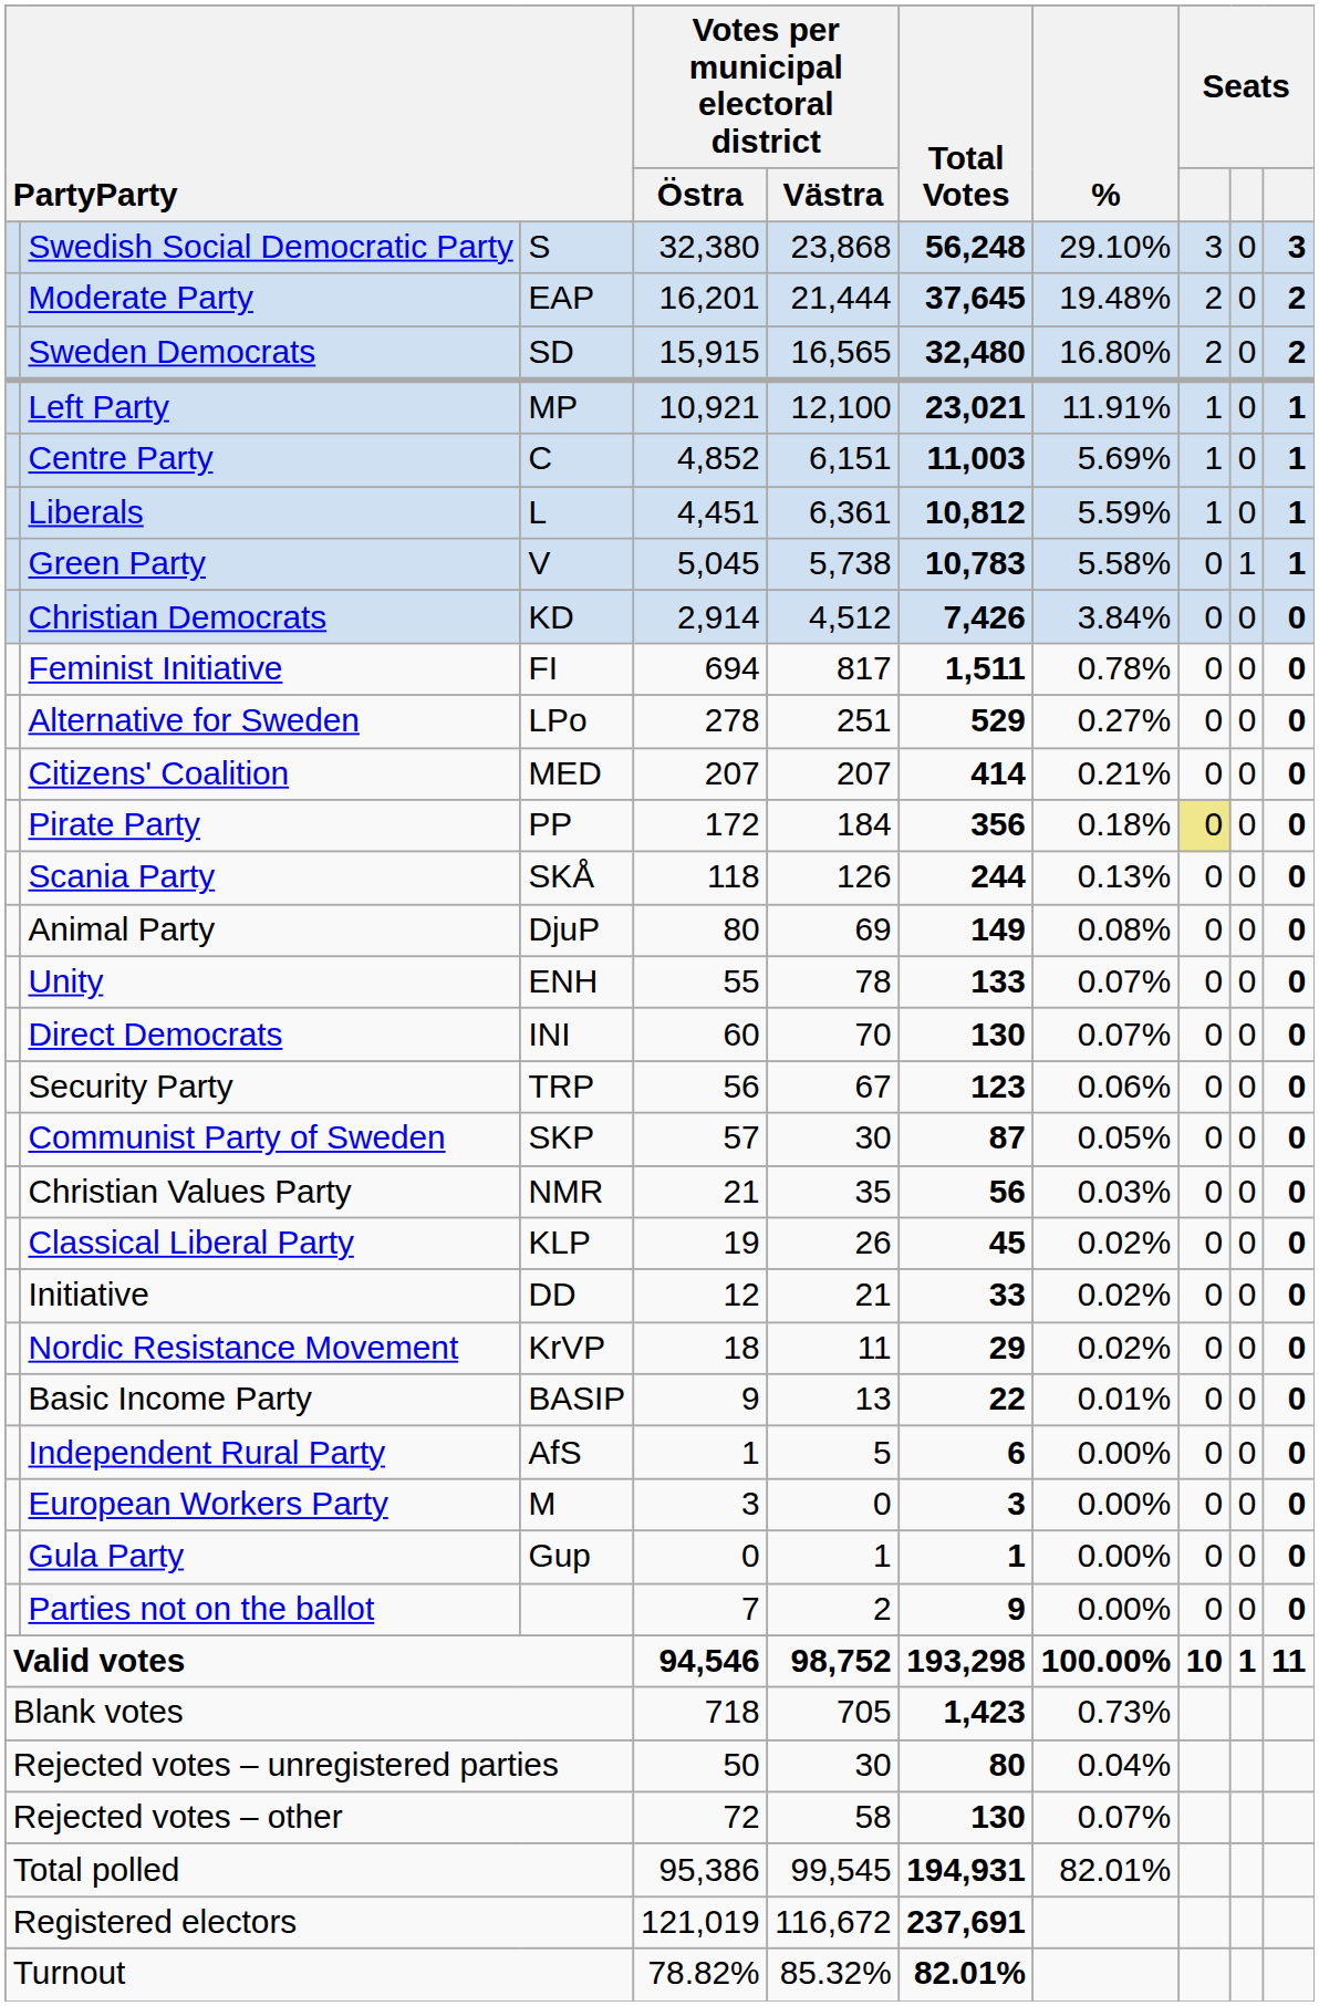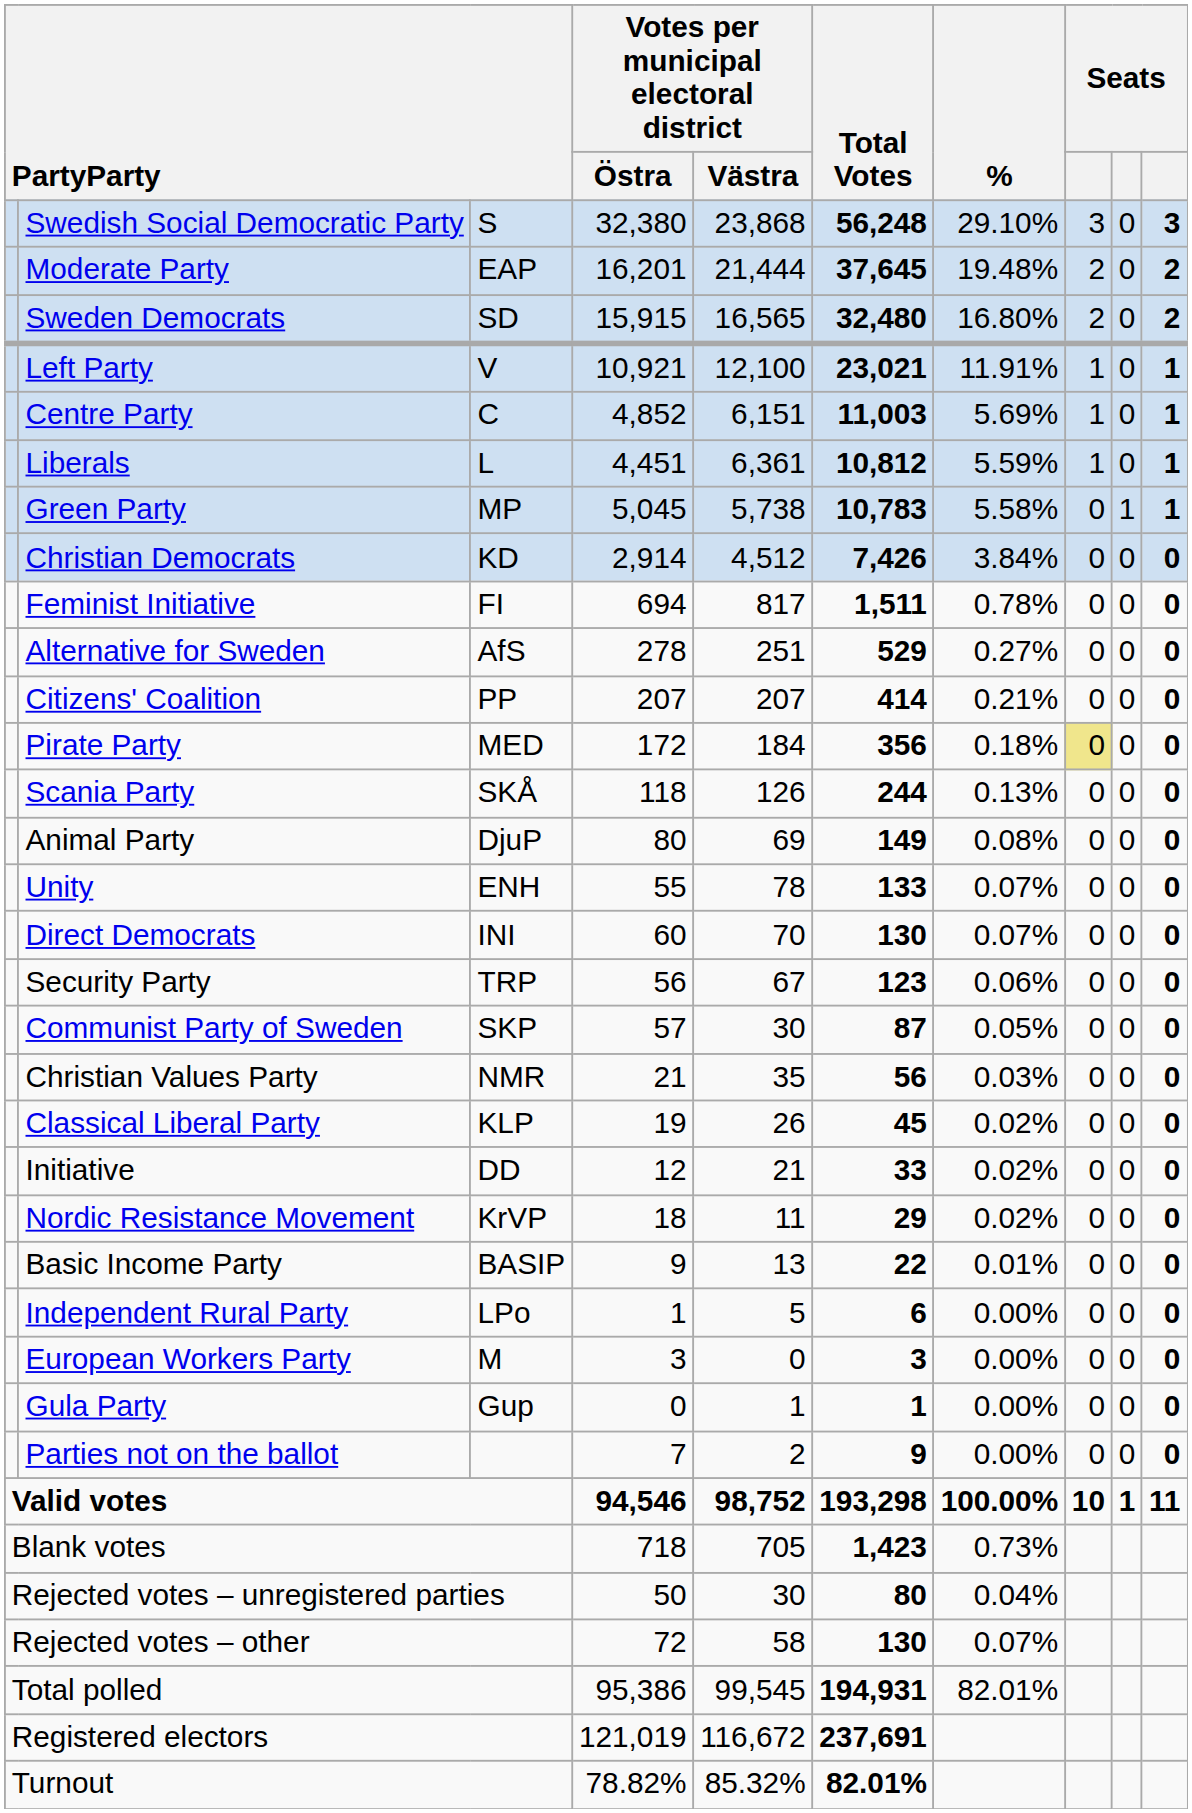Left Party | column 3: MP -> V
Green Party | column 3: V -> MP
Alternative for Sweden | column 3: LPo -> AfS
Citizens' Coalition | column 3: MED -> PP
Pirate Party | column 3: PP -> MED
Independent Rural Party | column 3: AfS -> LPo
